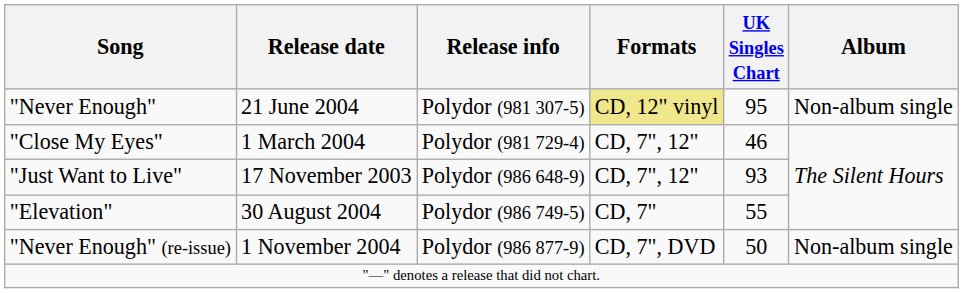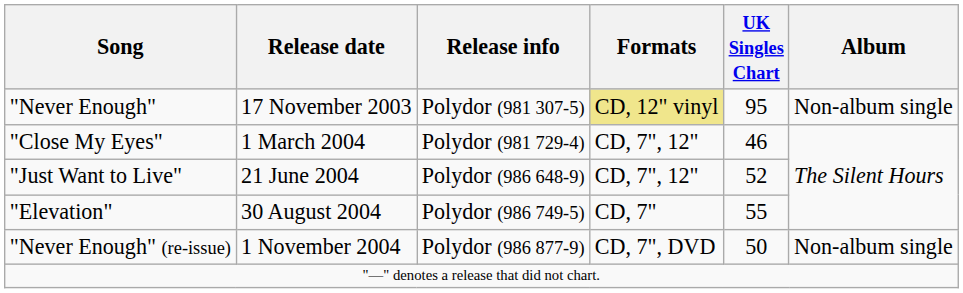"Never Enough" | Release date: 21 June 2004 -> 17 November 2003
"Just Want to Live" | Release date: 17 November 2003 -> 21 June 2004
"Just Want to Live" | UK Singles Chart: 93 -> 52
